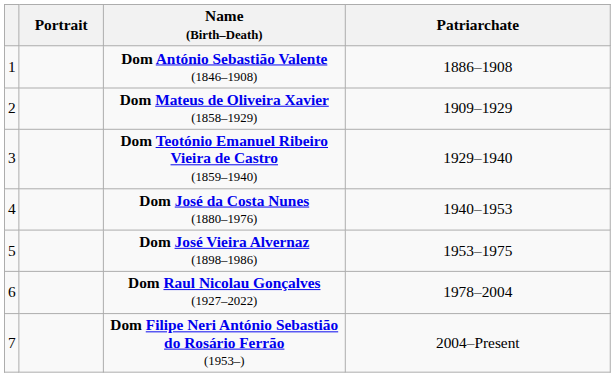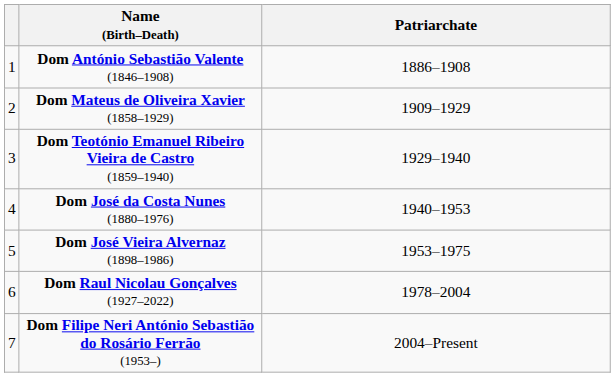- column: Portrait
